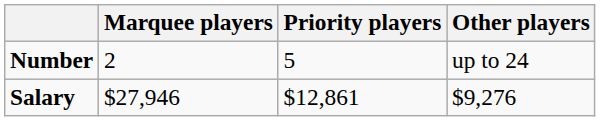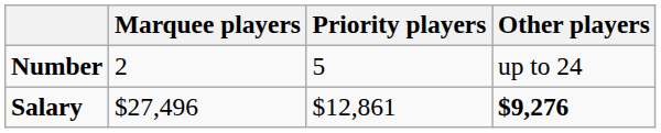Salary | Marquee players: $27,946 -> $27,496
Salary | Other players: normal -> bold
